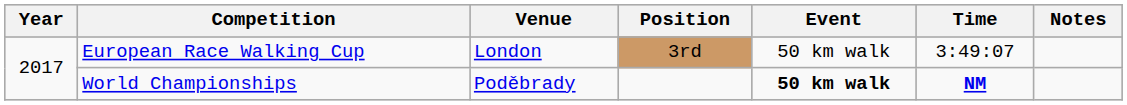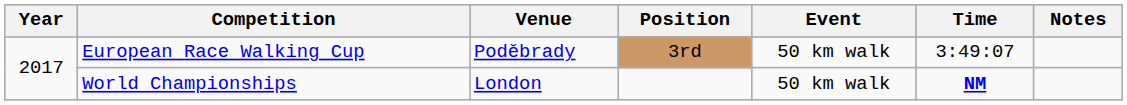European Race Walking Cup | Venue: London -> Poděbrady
World Championships | Venue: Poděbrady -> London
World Championships | Event: bold -> normal
